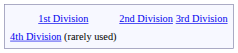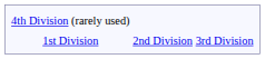rows swapped: 1st Division <-> 4th Division (rarely used)
